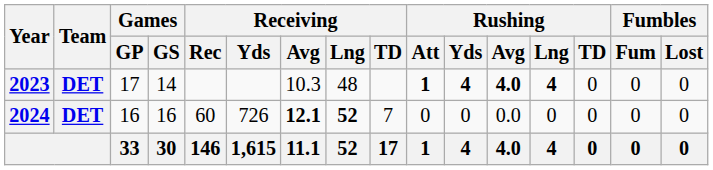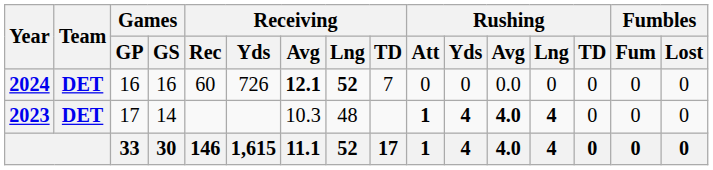rows swapped: 2023 <-> 2024
